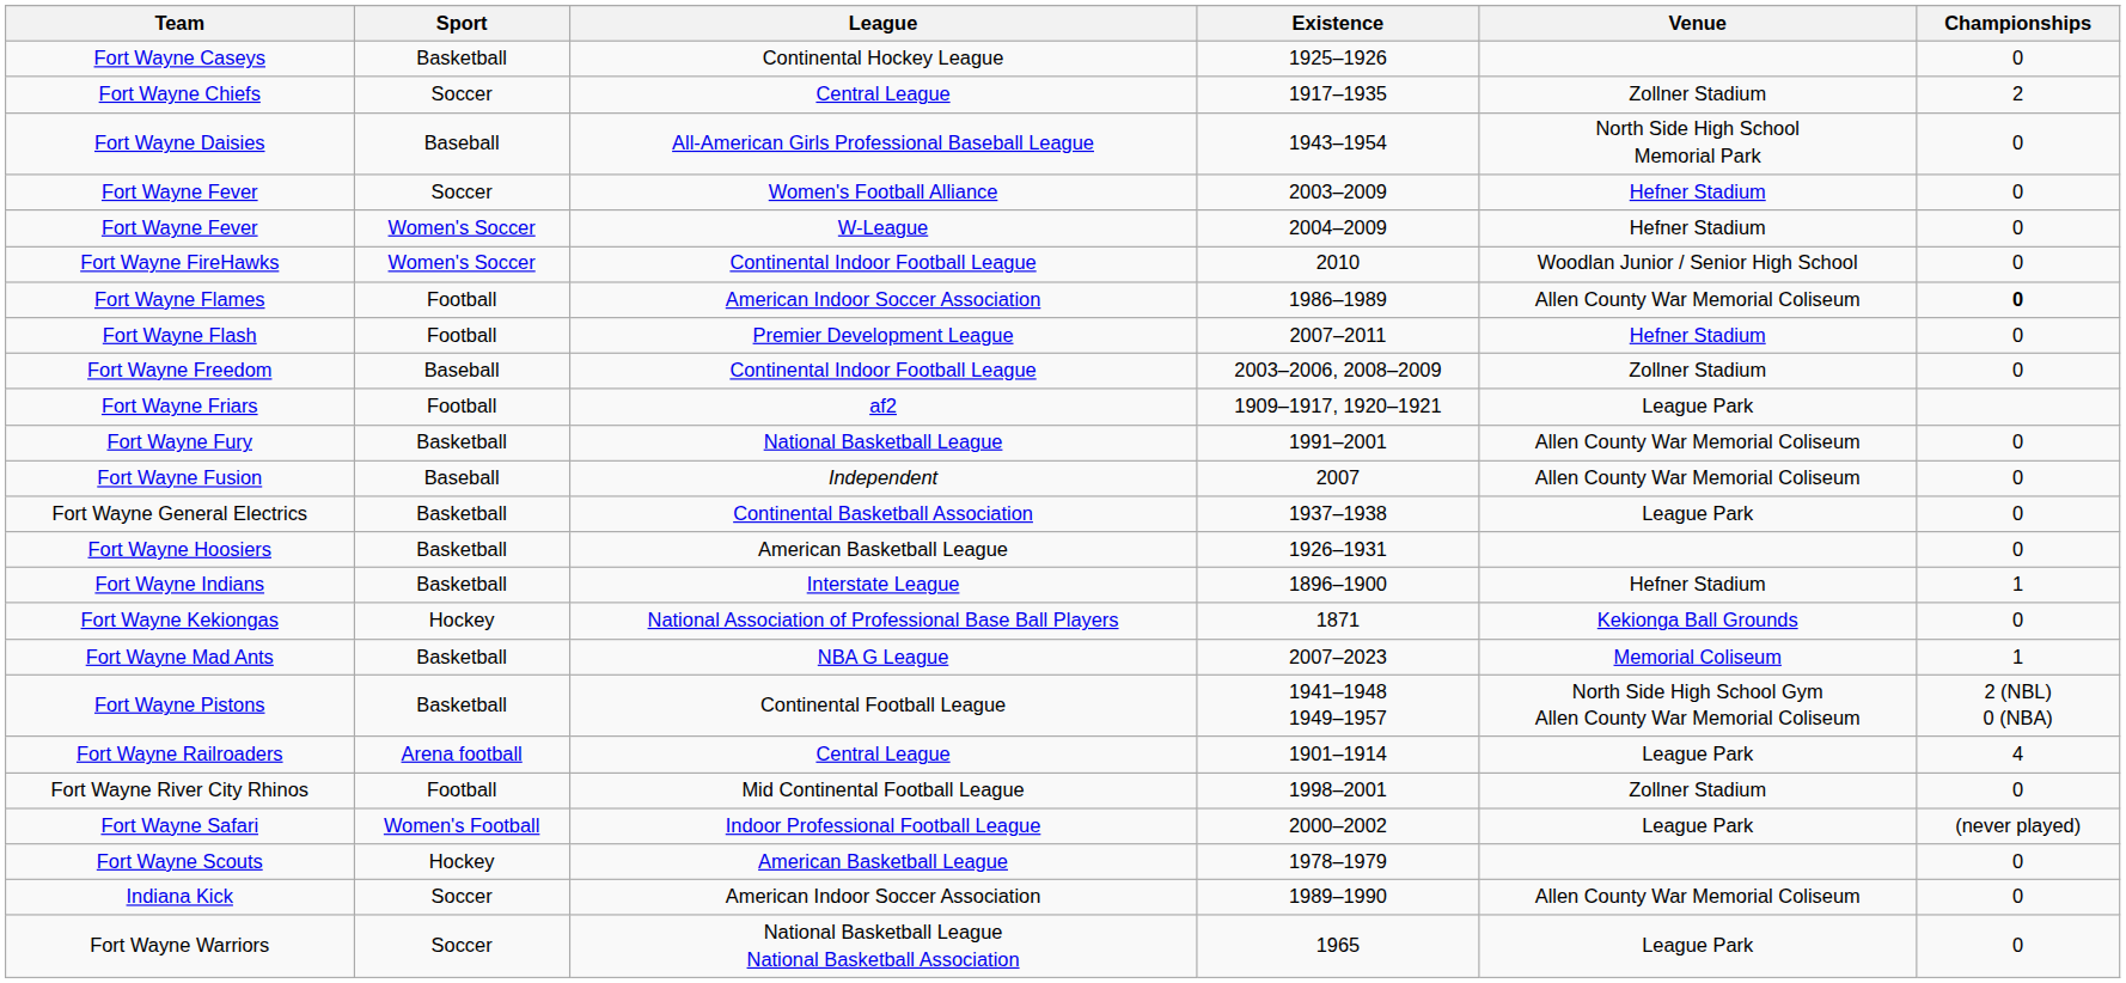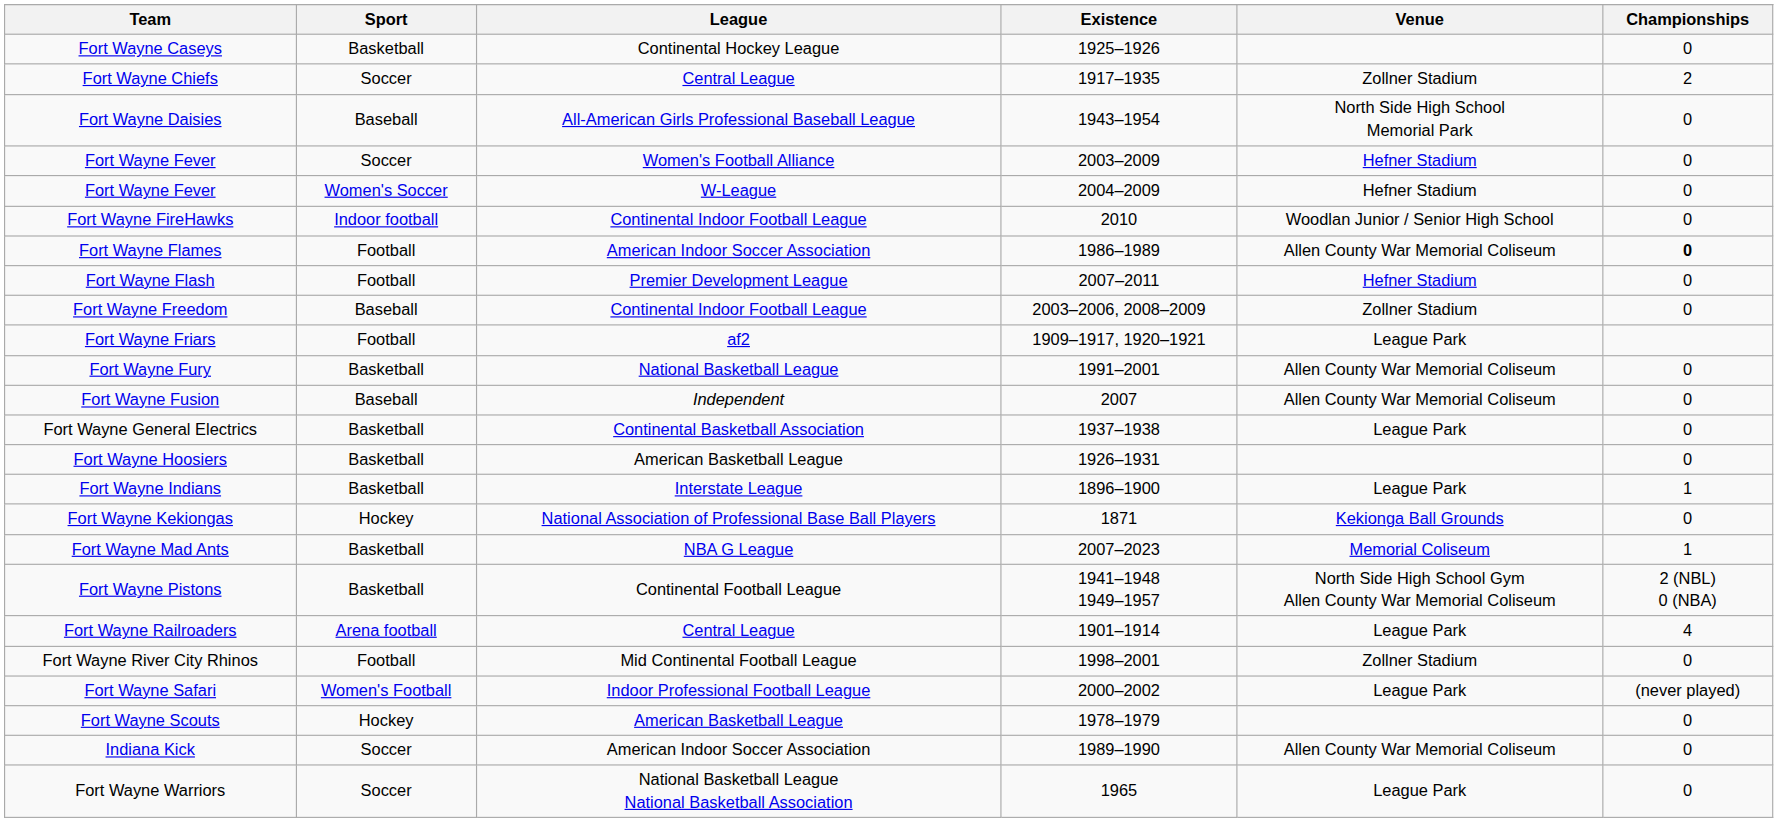Fort Wayne FireHawks | Sport: Women's Soccer -> Indoor football
Fort Wayne Indians | Venue: Hefner Stadium -> League Park
